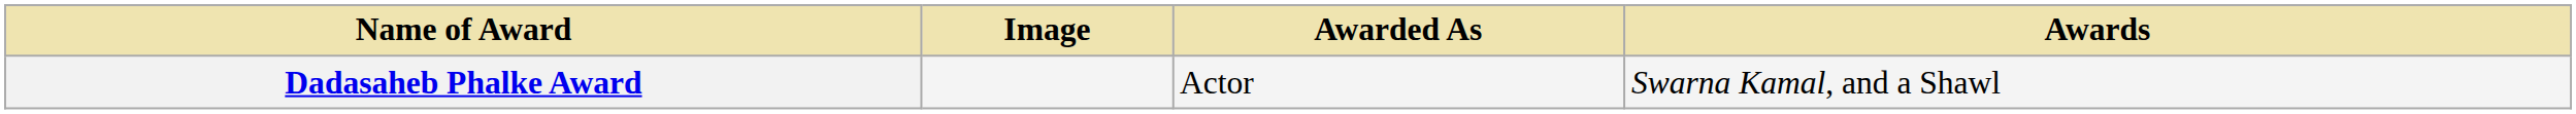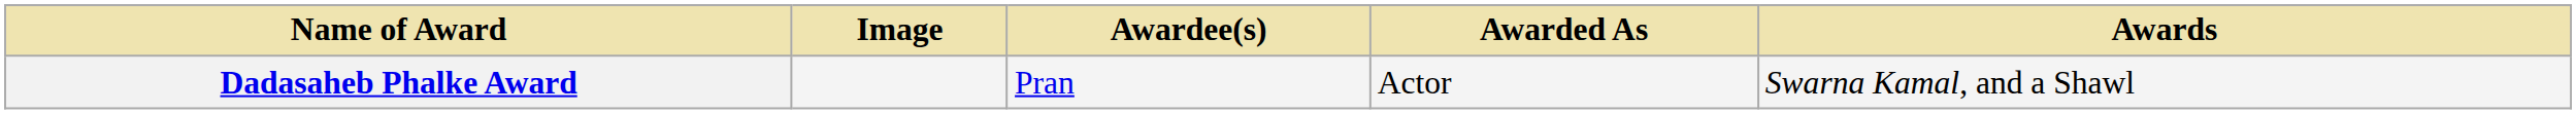+ column: Awardee(s) | Pran
